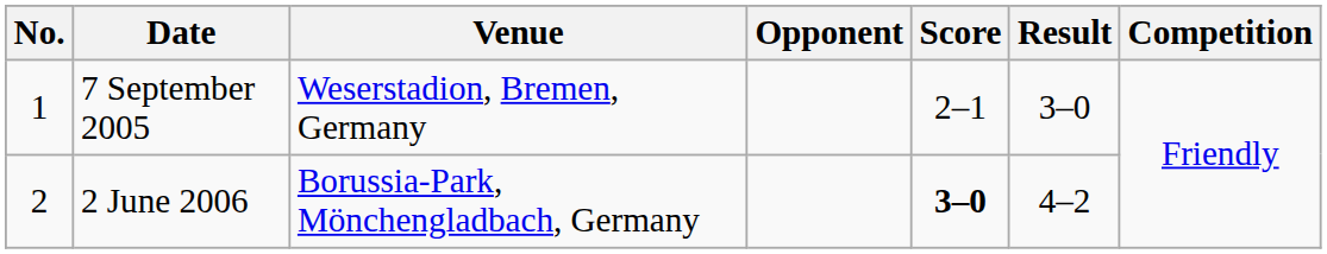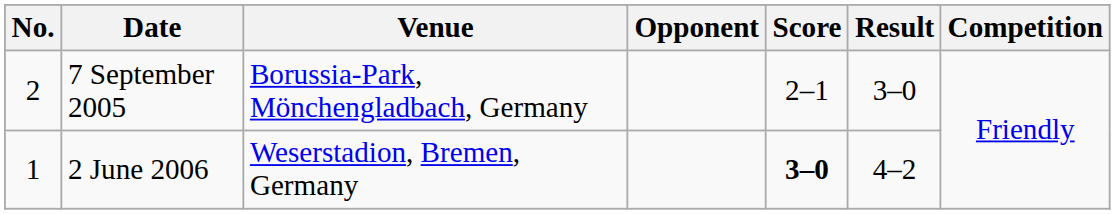7 September 2005 | No.: 1 -> 2
7 September 2005 | Venue: Weserstadion, Bremen, Germany -> Borussia-Park, Mönchengladbach, Germany
2 June 2006 | No.: 2 -> 1
2 June 2006 | Venue: Borussia-Park, Mönchengladbach, Germany -> Weserstadion, Bremen, Germany
